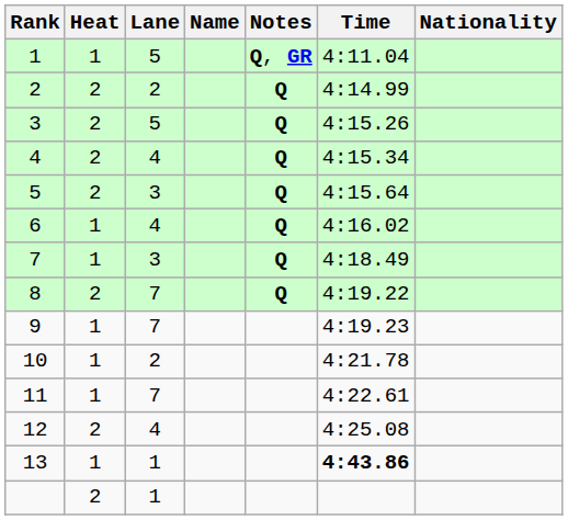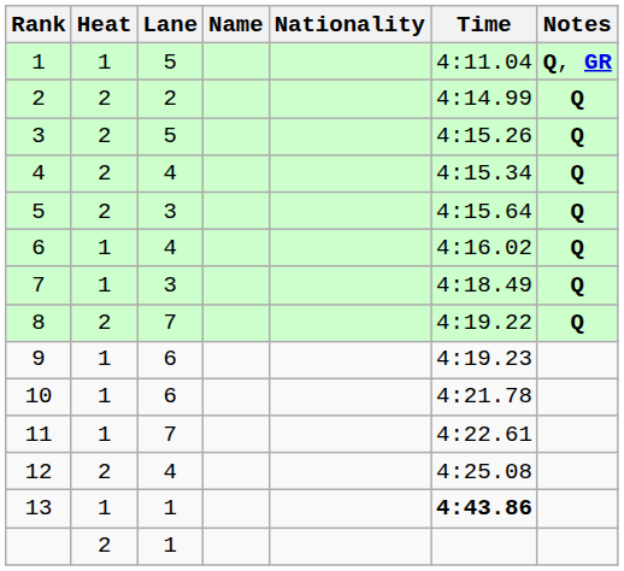columns swapped: Nationality <-> Notes
9 | Lane: 7 -> 6
10 | Lane: 2 -> 6
